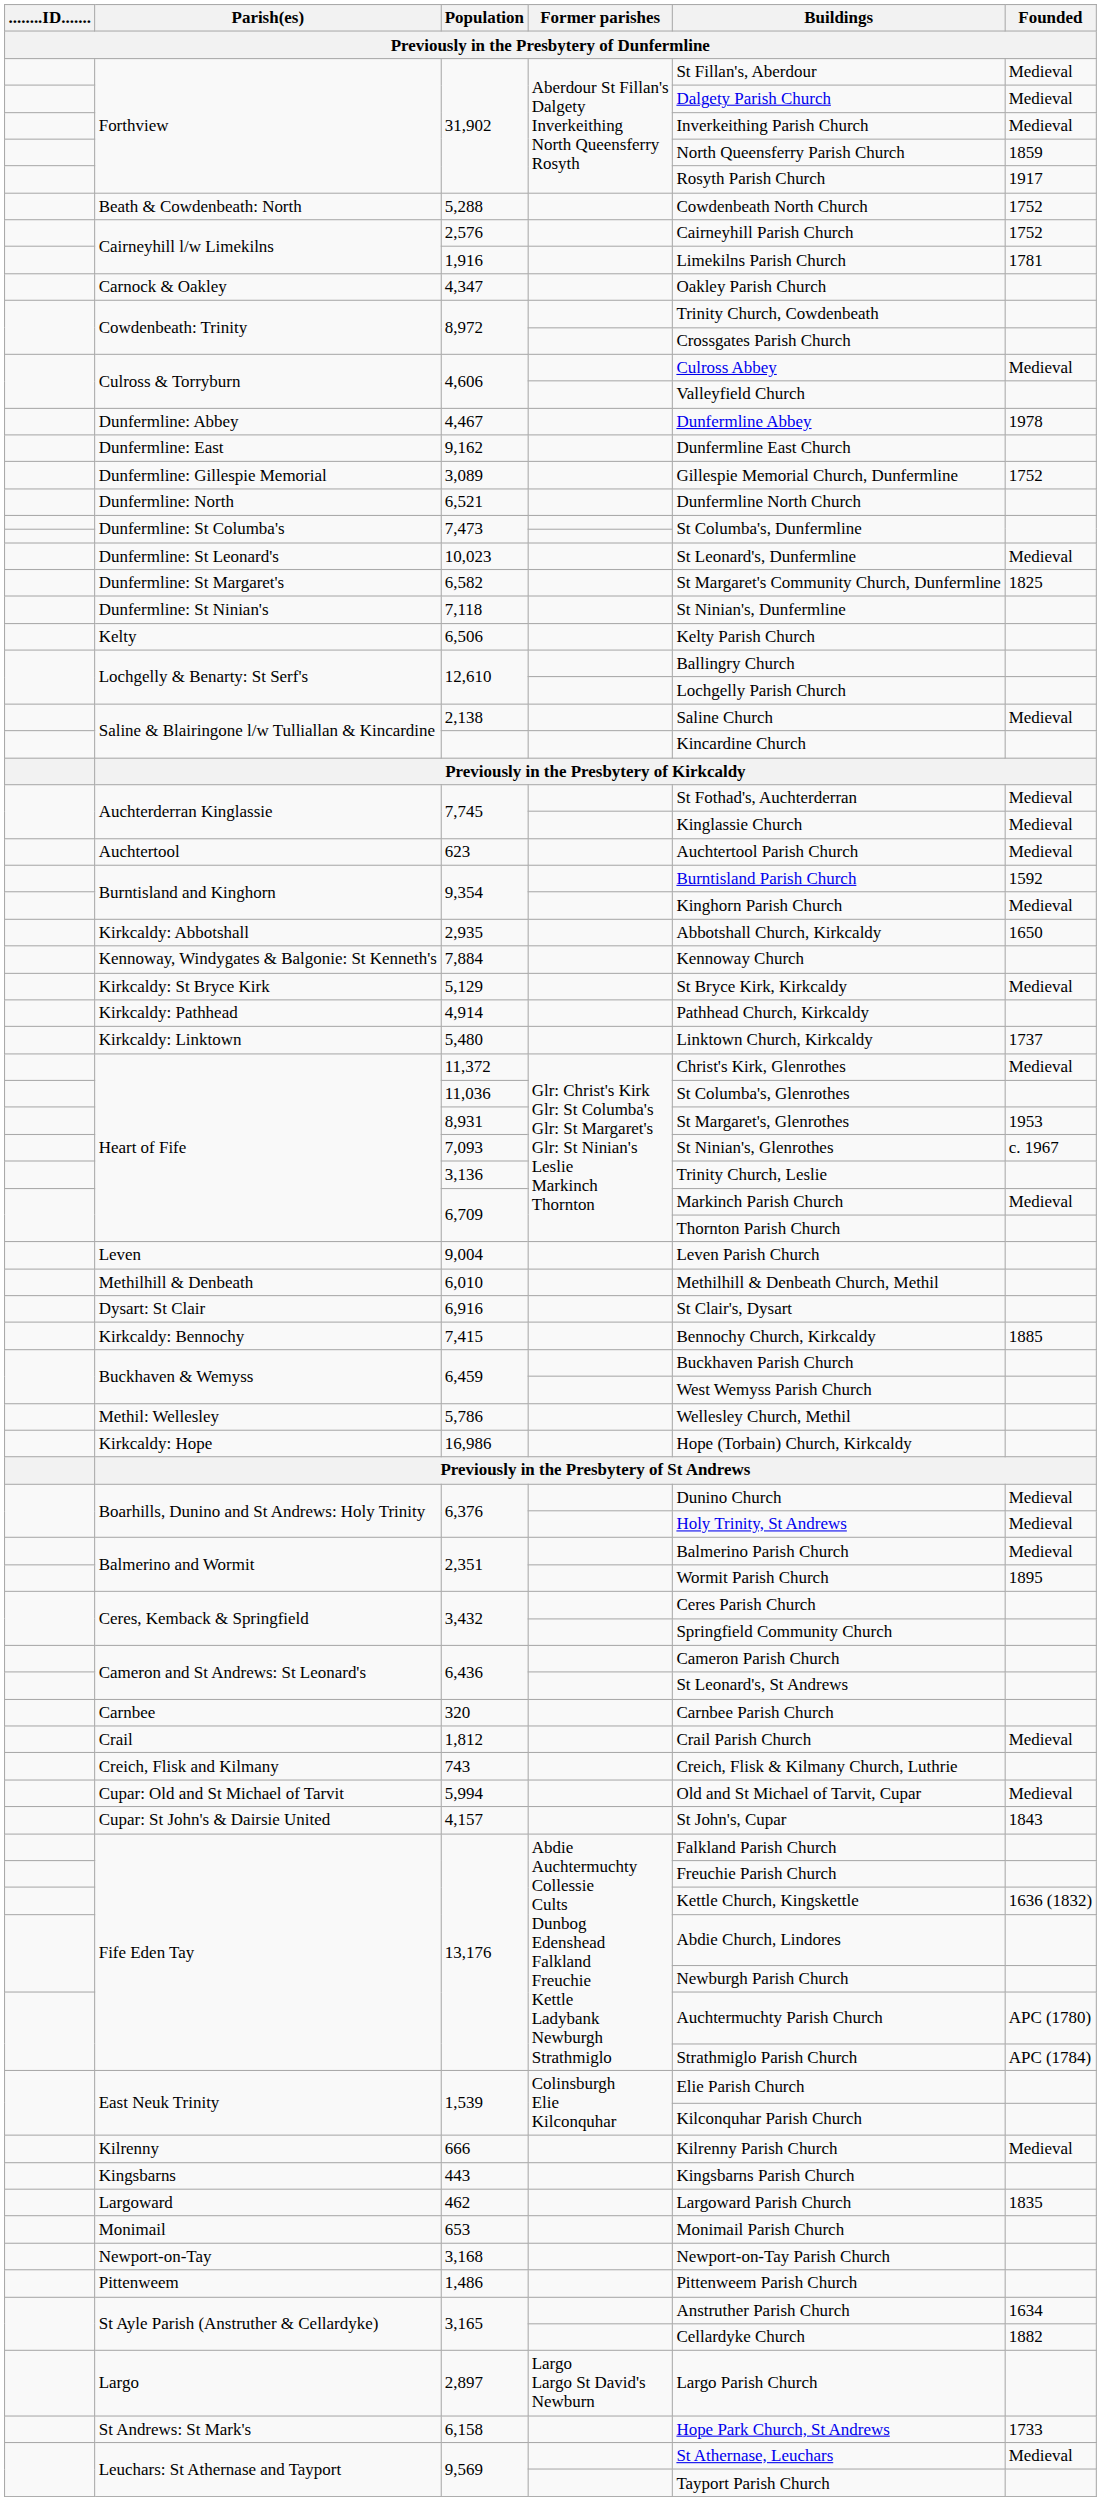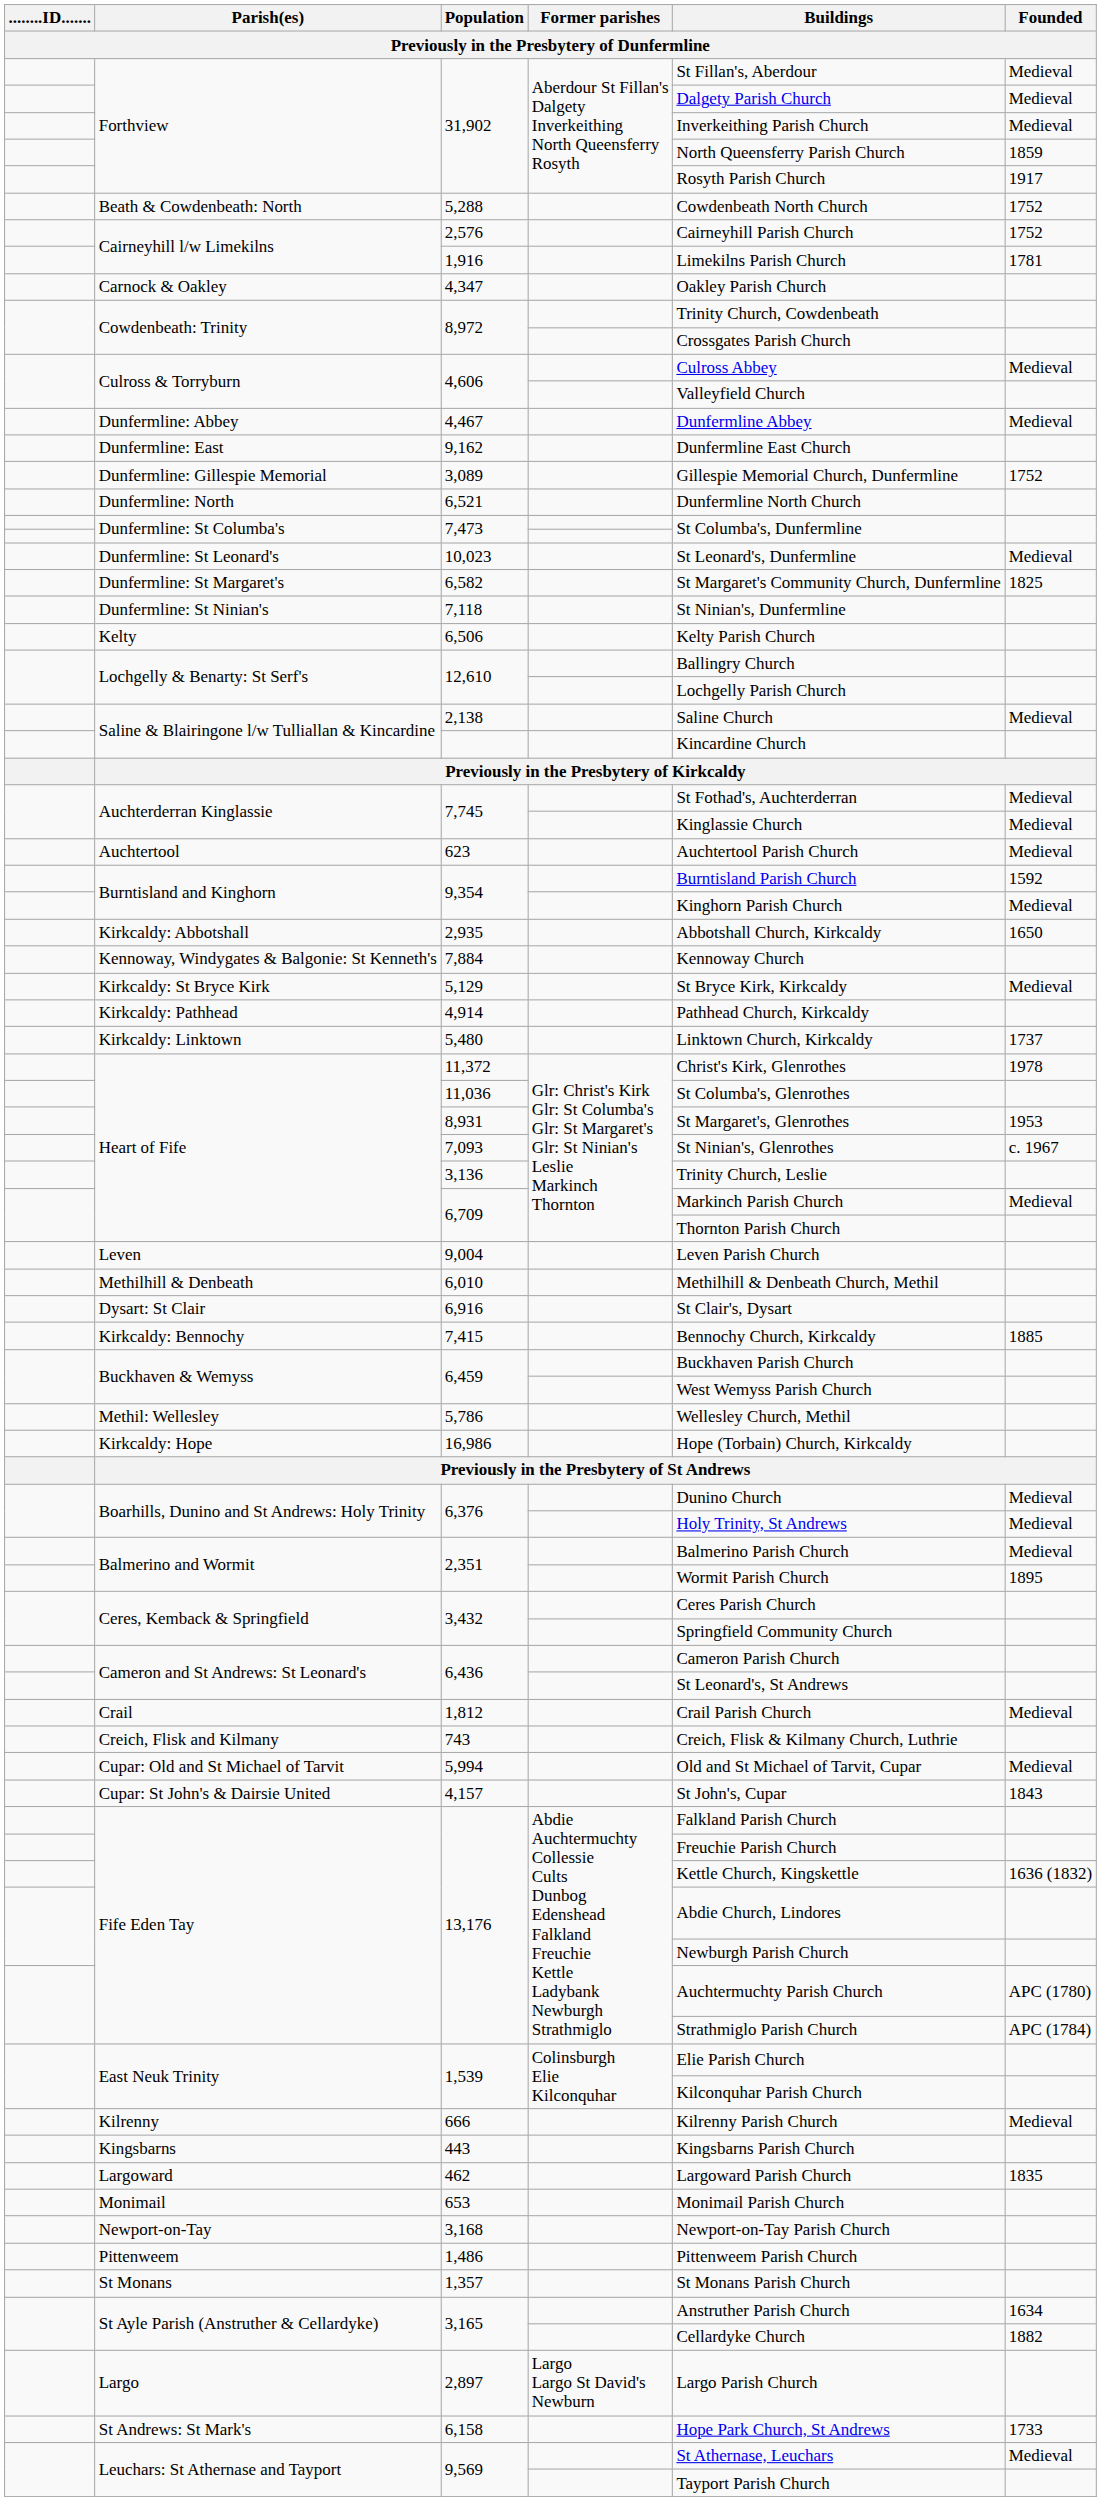4,467 | Founded: 1978 -> Medieval
11,372 | Founded: Medieval -> 1978
- row: Carnbee | 320 | Carnbee Parish Church
+ row: St Monans | 1,357 | St Monans Parish Church
